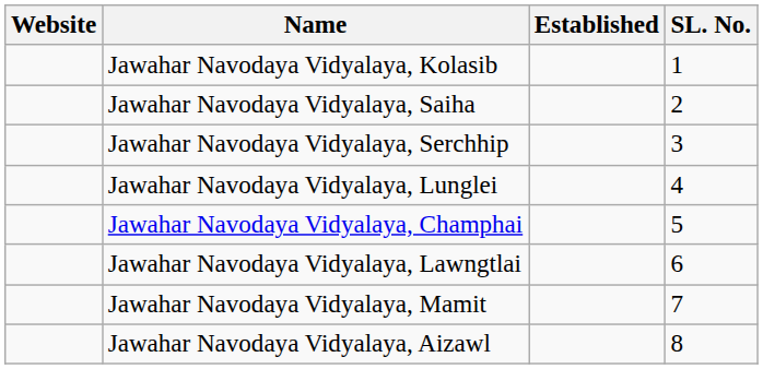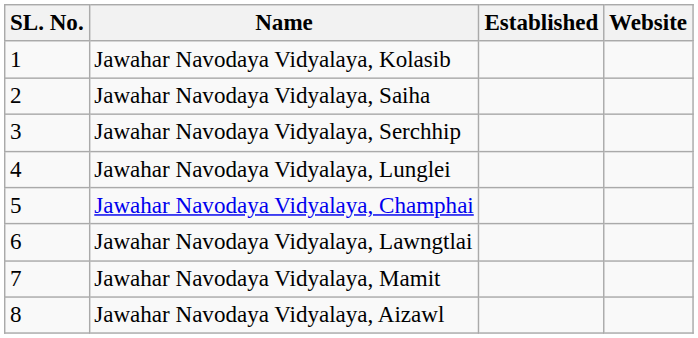columns swapped: SL. No. <-> Website
